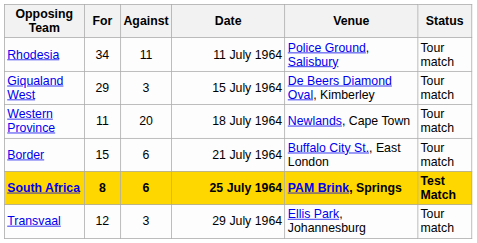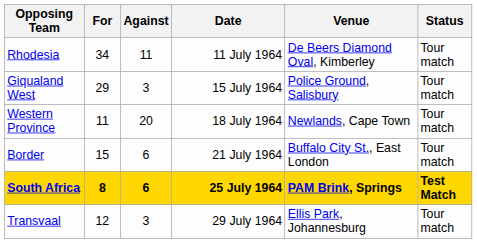Rhodesia | Venue: Police Ground, Salisbury -> De Beers Diamond Oval, Kimberley
Giqualand West | Venue: De Beers Diamond Oval, Kimberley -> Police Ground, Salisbury
